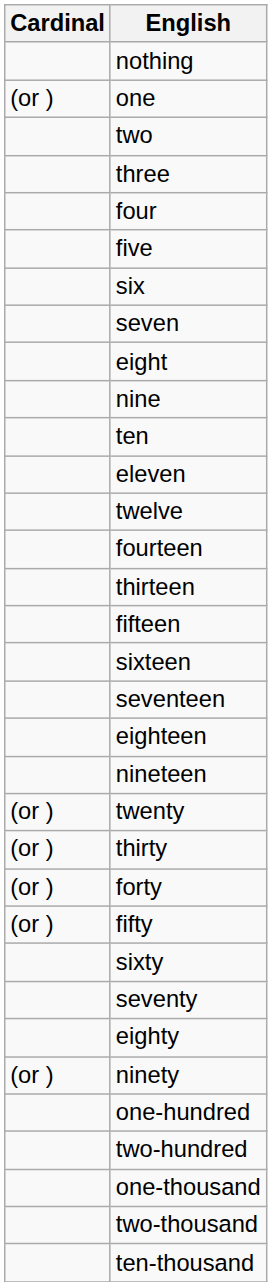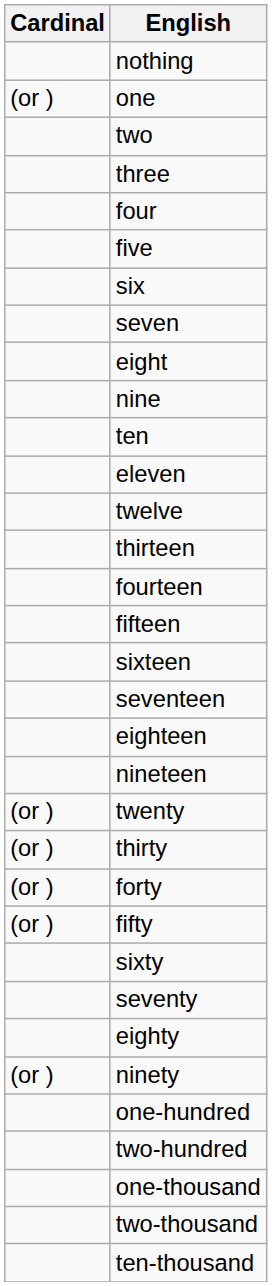rows swapped: thirteen <-> fourteen
